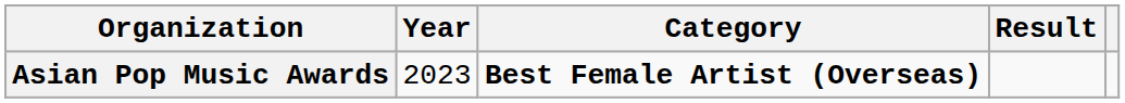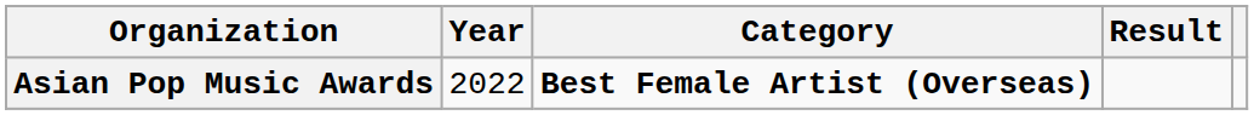Asian Pop Music Awards | Year: 2023 -> 2022
